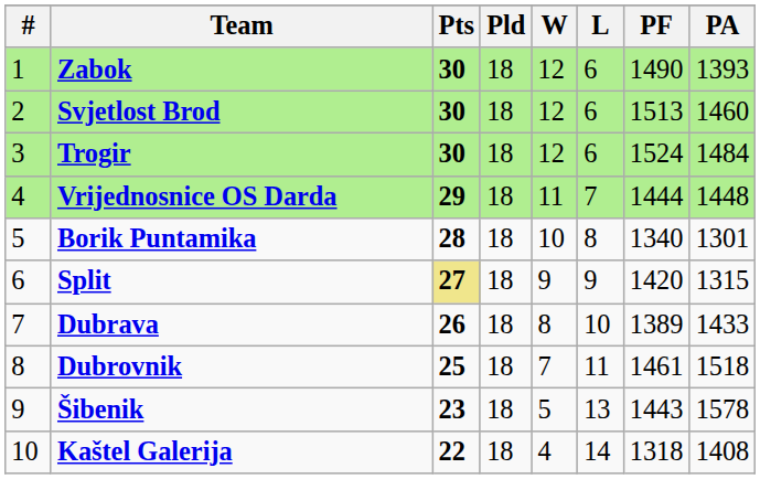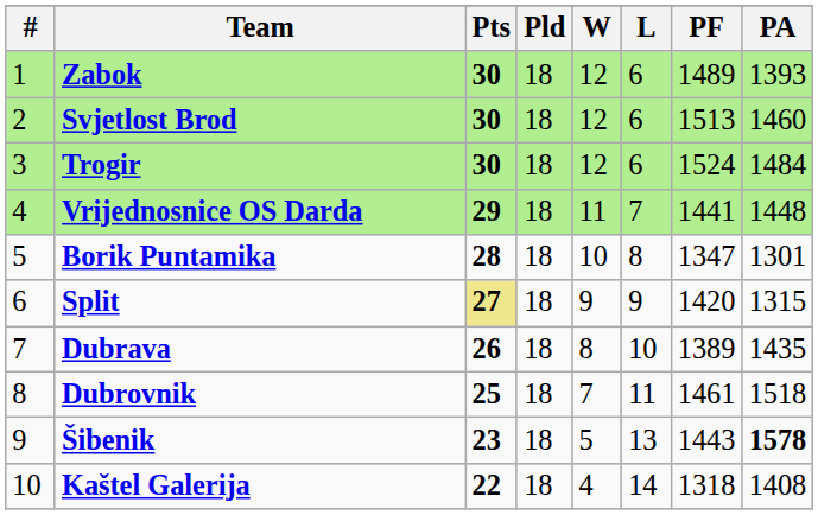Zabok | PF: 1490 -> 1489
Vrijednosnice OS Darda | PF: 1444 -> 1441
Borik Puntamika | PF: 1340 -> 1347
Dubrava | PA: 1433 -> 1435
Šibenik | PA: normal -> bold
